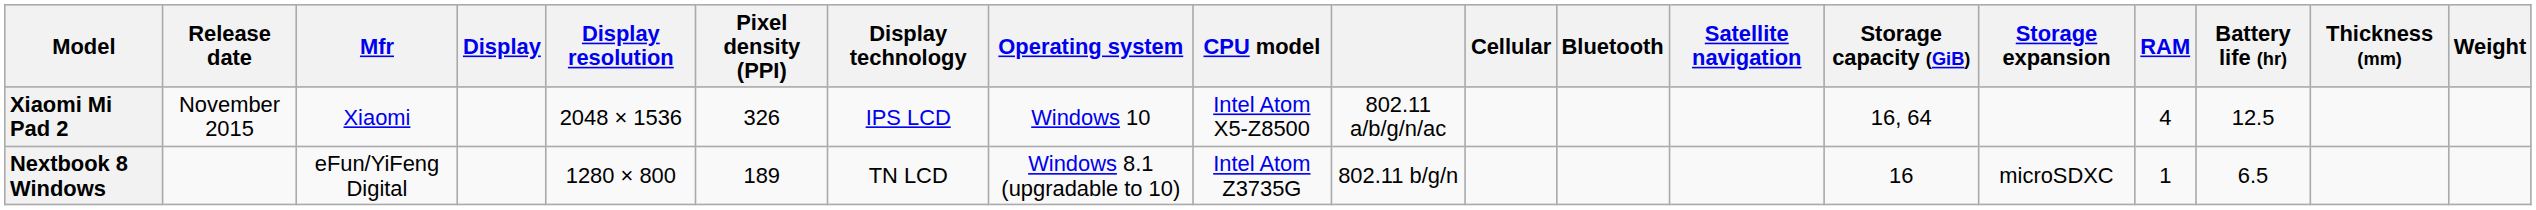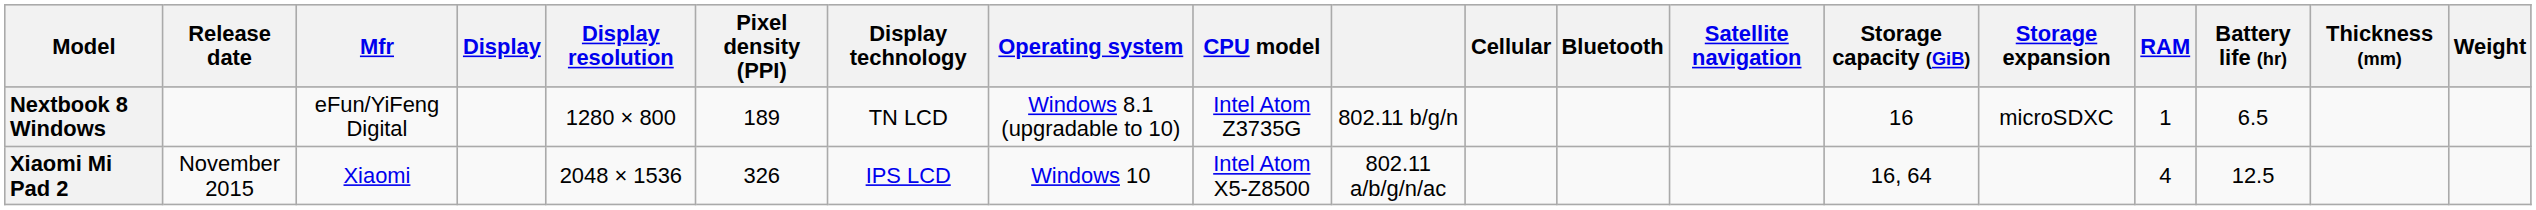rows swapped: Nextbook 8 Windows <-> Xiaomi Mi Pad 2
